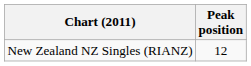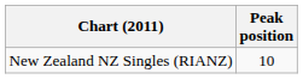New Zealand NZ Singles (RIANZ) | Peak position: 12 -> 10
